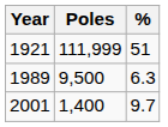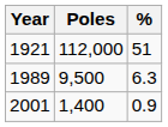1921 | Poles: 111,999 -> 112,000
2001 | %: 9.7 -> 0.9
